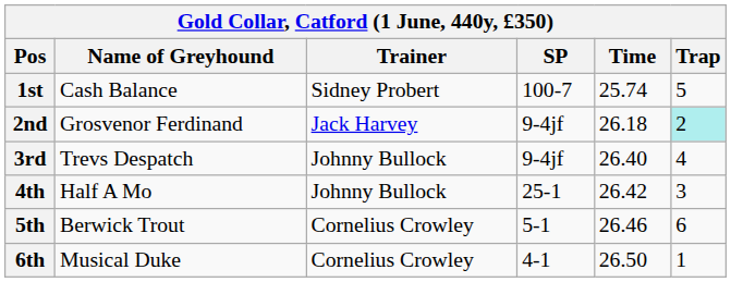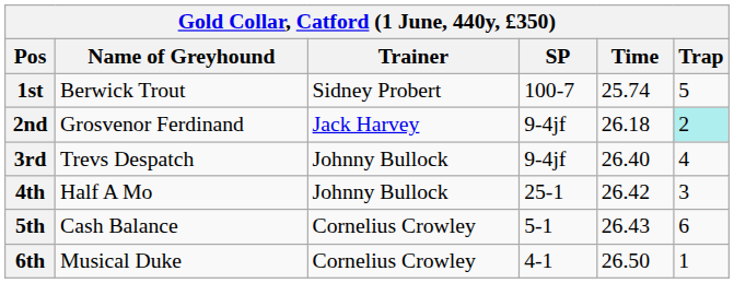1st | Name of Greyhound: Cash Balance -> Berwick Trout
5th | Name of Greyhound: Berwick Trout -> Cash Balance
5th | Time: 26.46 -> 26.43
